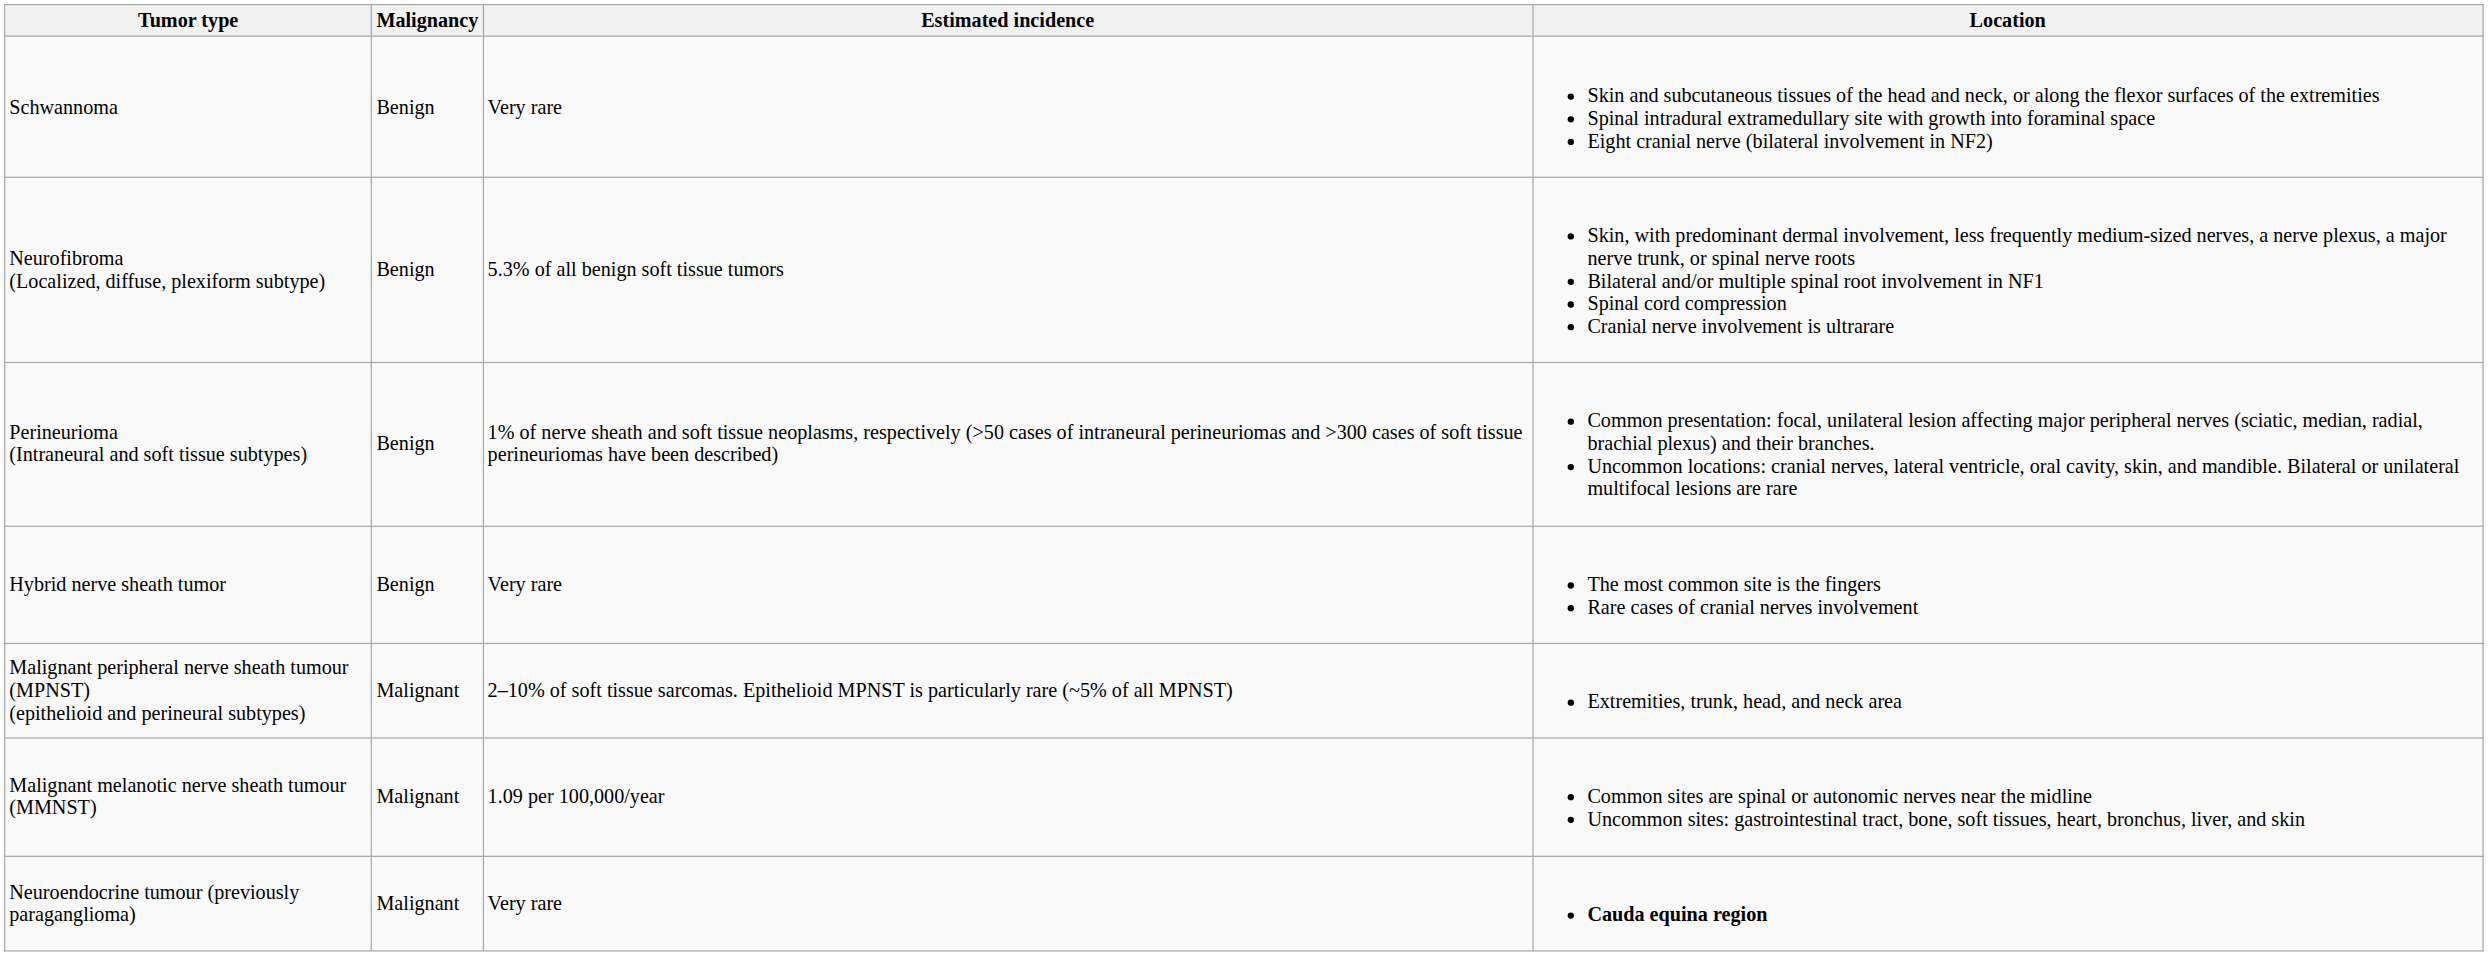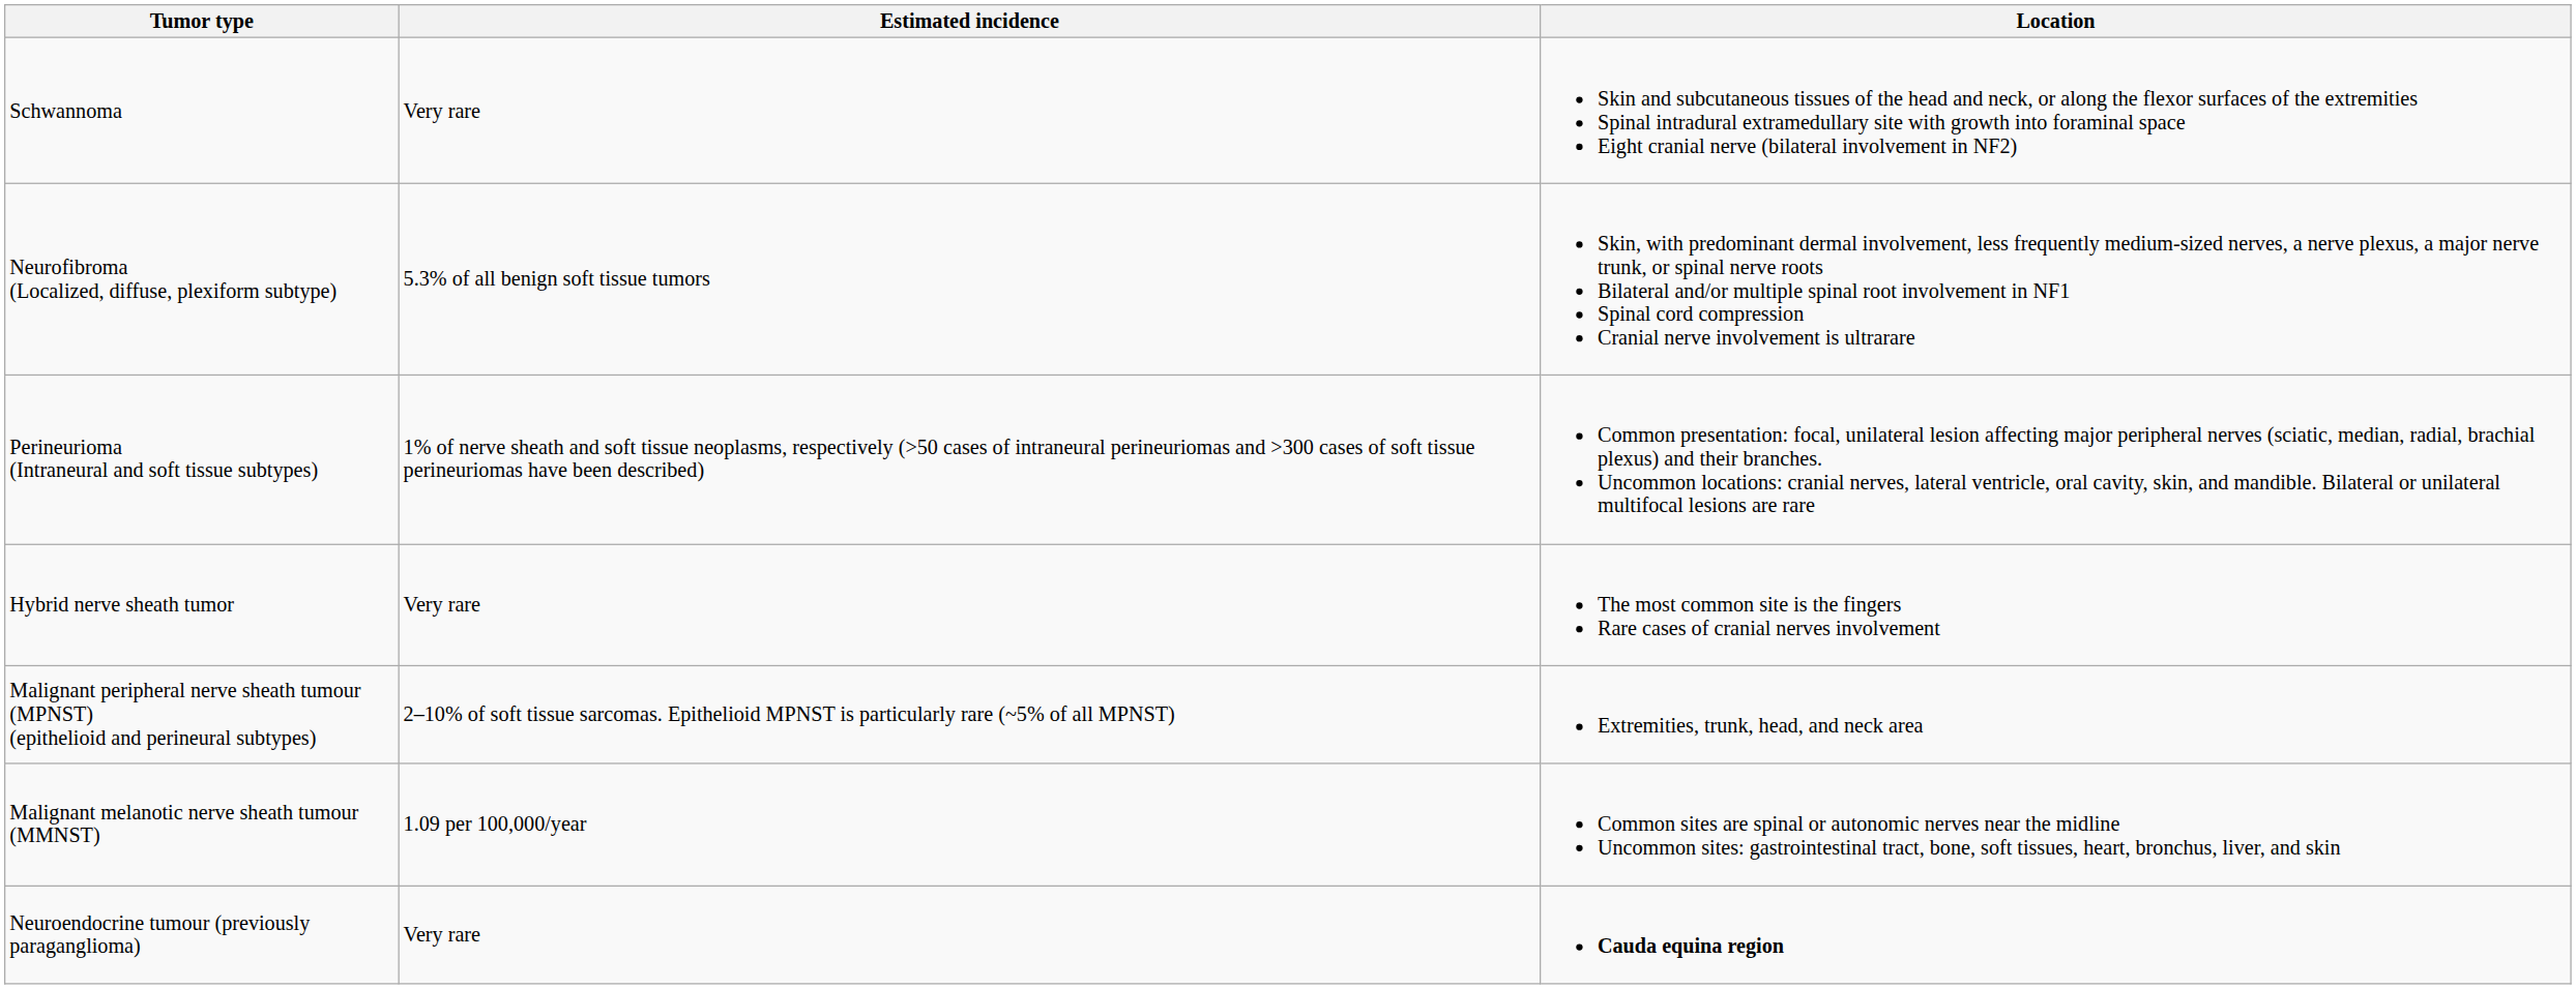- column: Malignancy | Benign | Benign | Benign | Benign | Malignant | Malignant | Malignant
